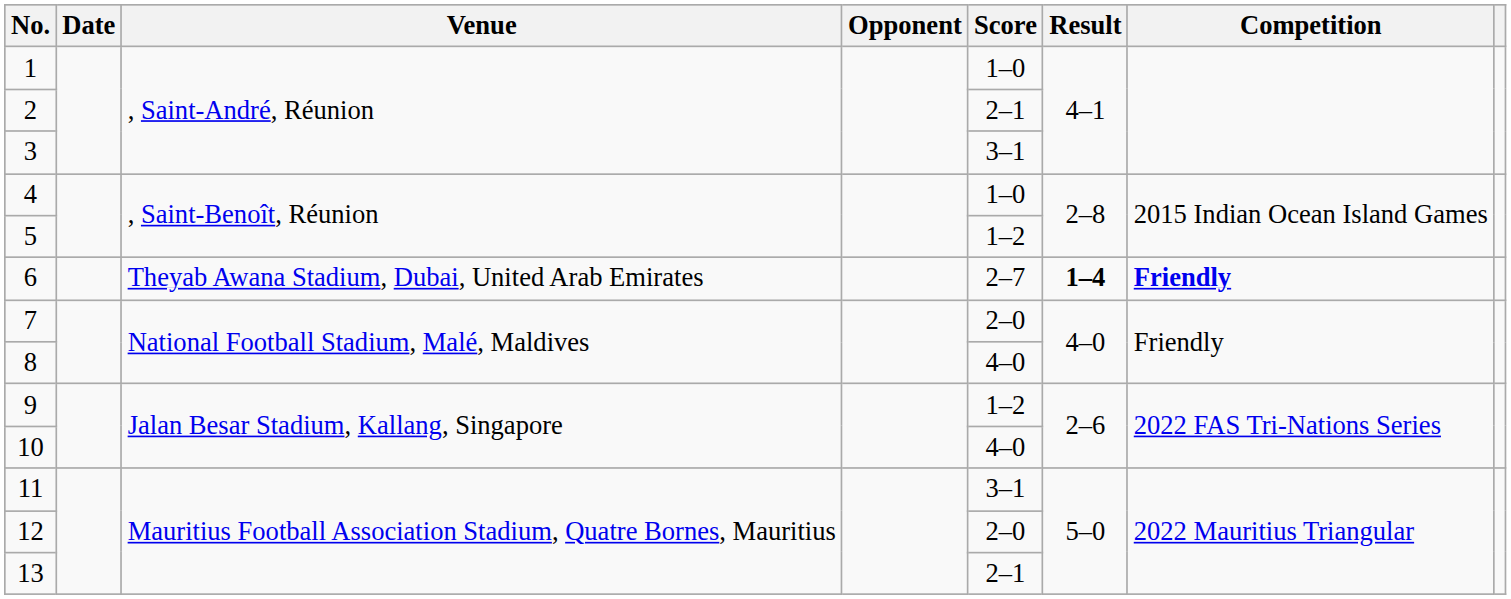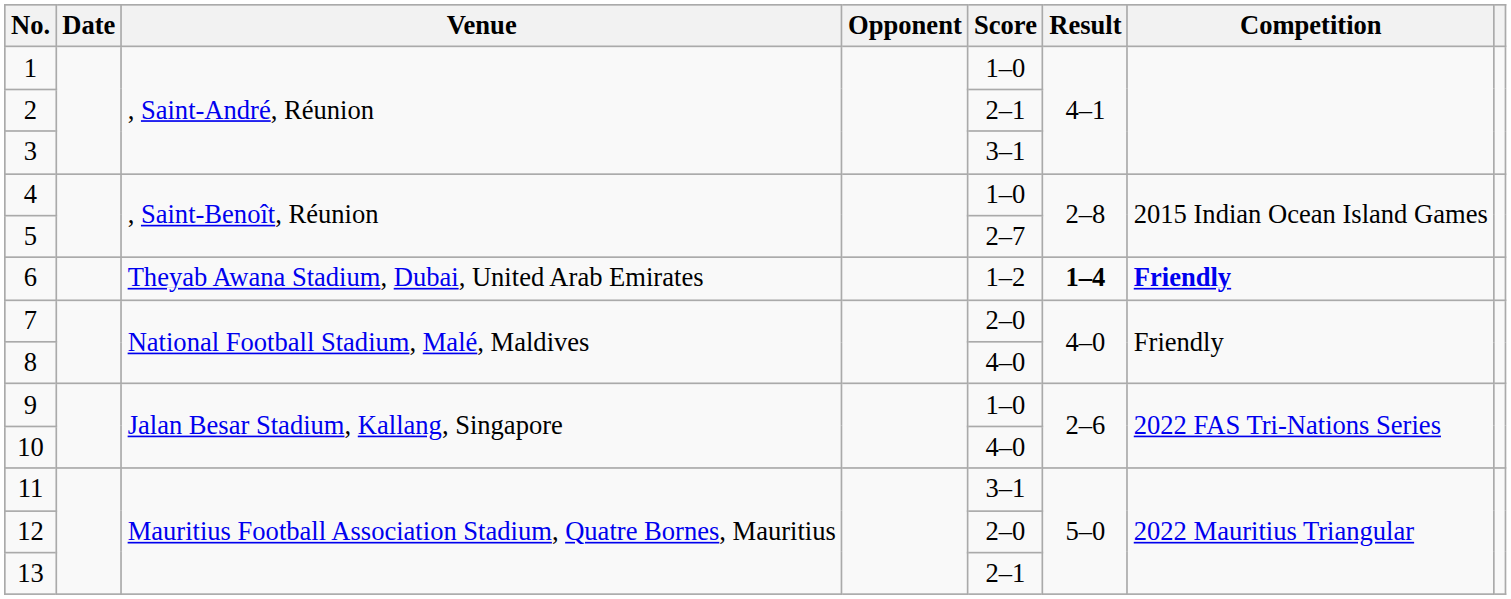5 | Score: 1–2 -> 2–7
6 | Score: 2–7 -> 1–2
9 | Score: 1–2 -> 1–0
